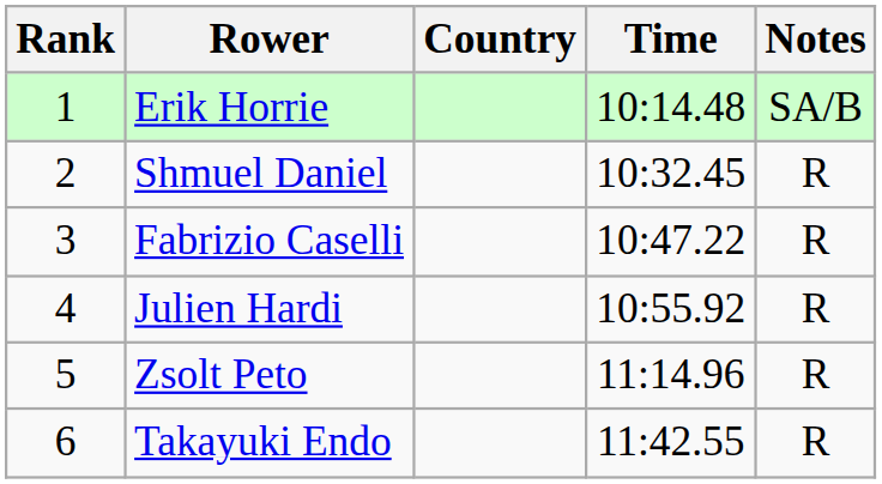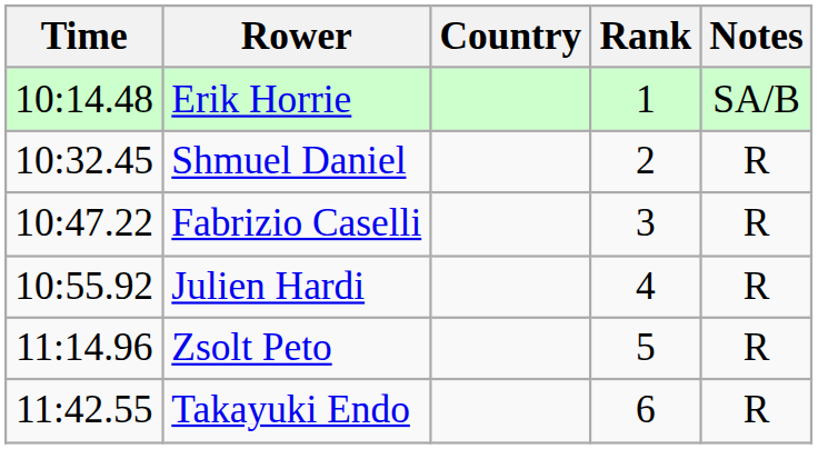columns swapped: Rank <-> Time
